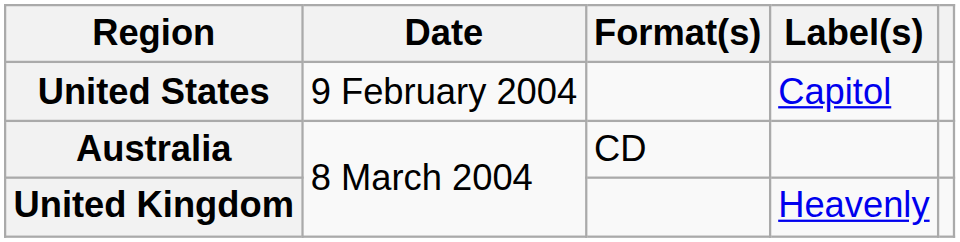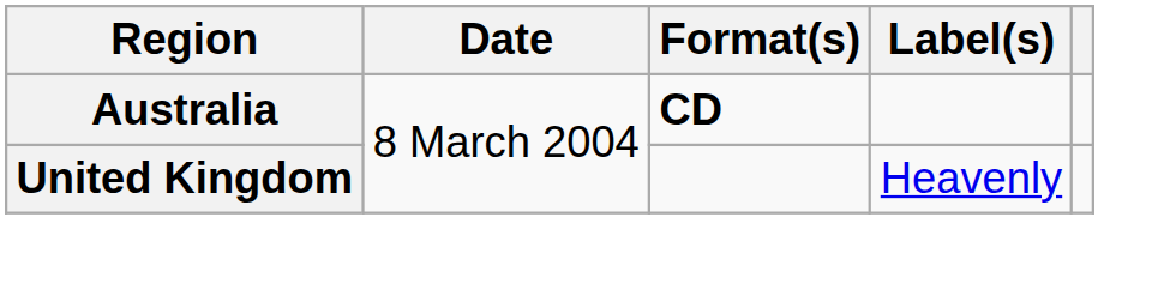- row: United States | 9 February 2004 | Capitol
Australia | Format(s): normal -> bold
